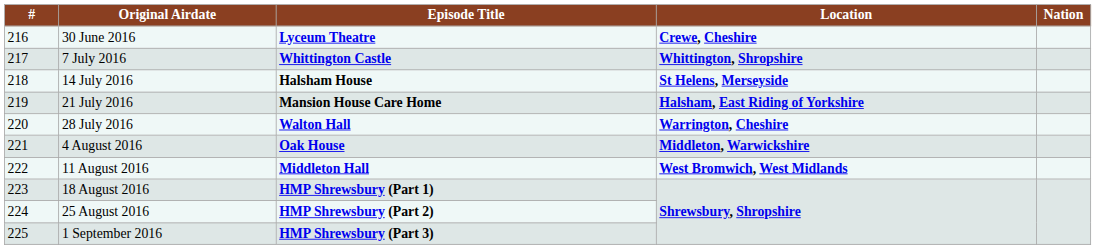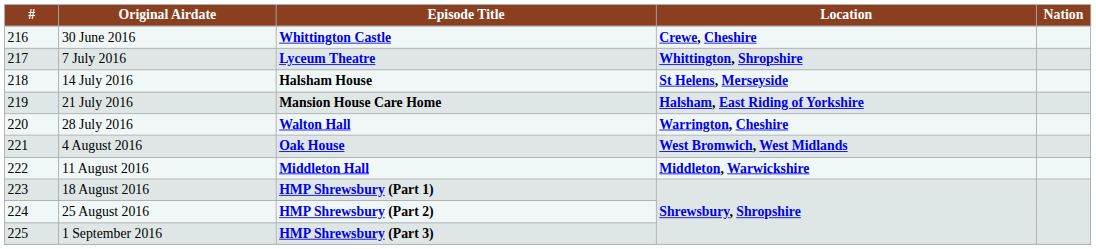30 June 2016 | Episode Title: Lyceum Theatre -> Whittington Castle
7 July 2016 | Episode Title: Whittington Castle -> Lyceum Theatre
4 August 2016 | Location: Middleton, Warwickshire -> West Bromwich, West Midlands
11 August 2016 | Location: West Bromwich, West Midlands -> Middleton, Warwickshire
